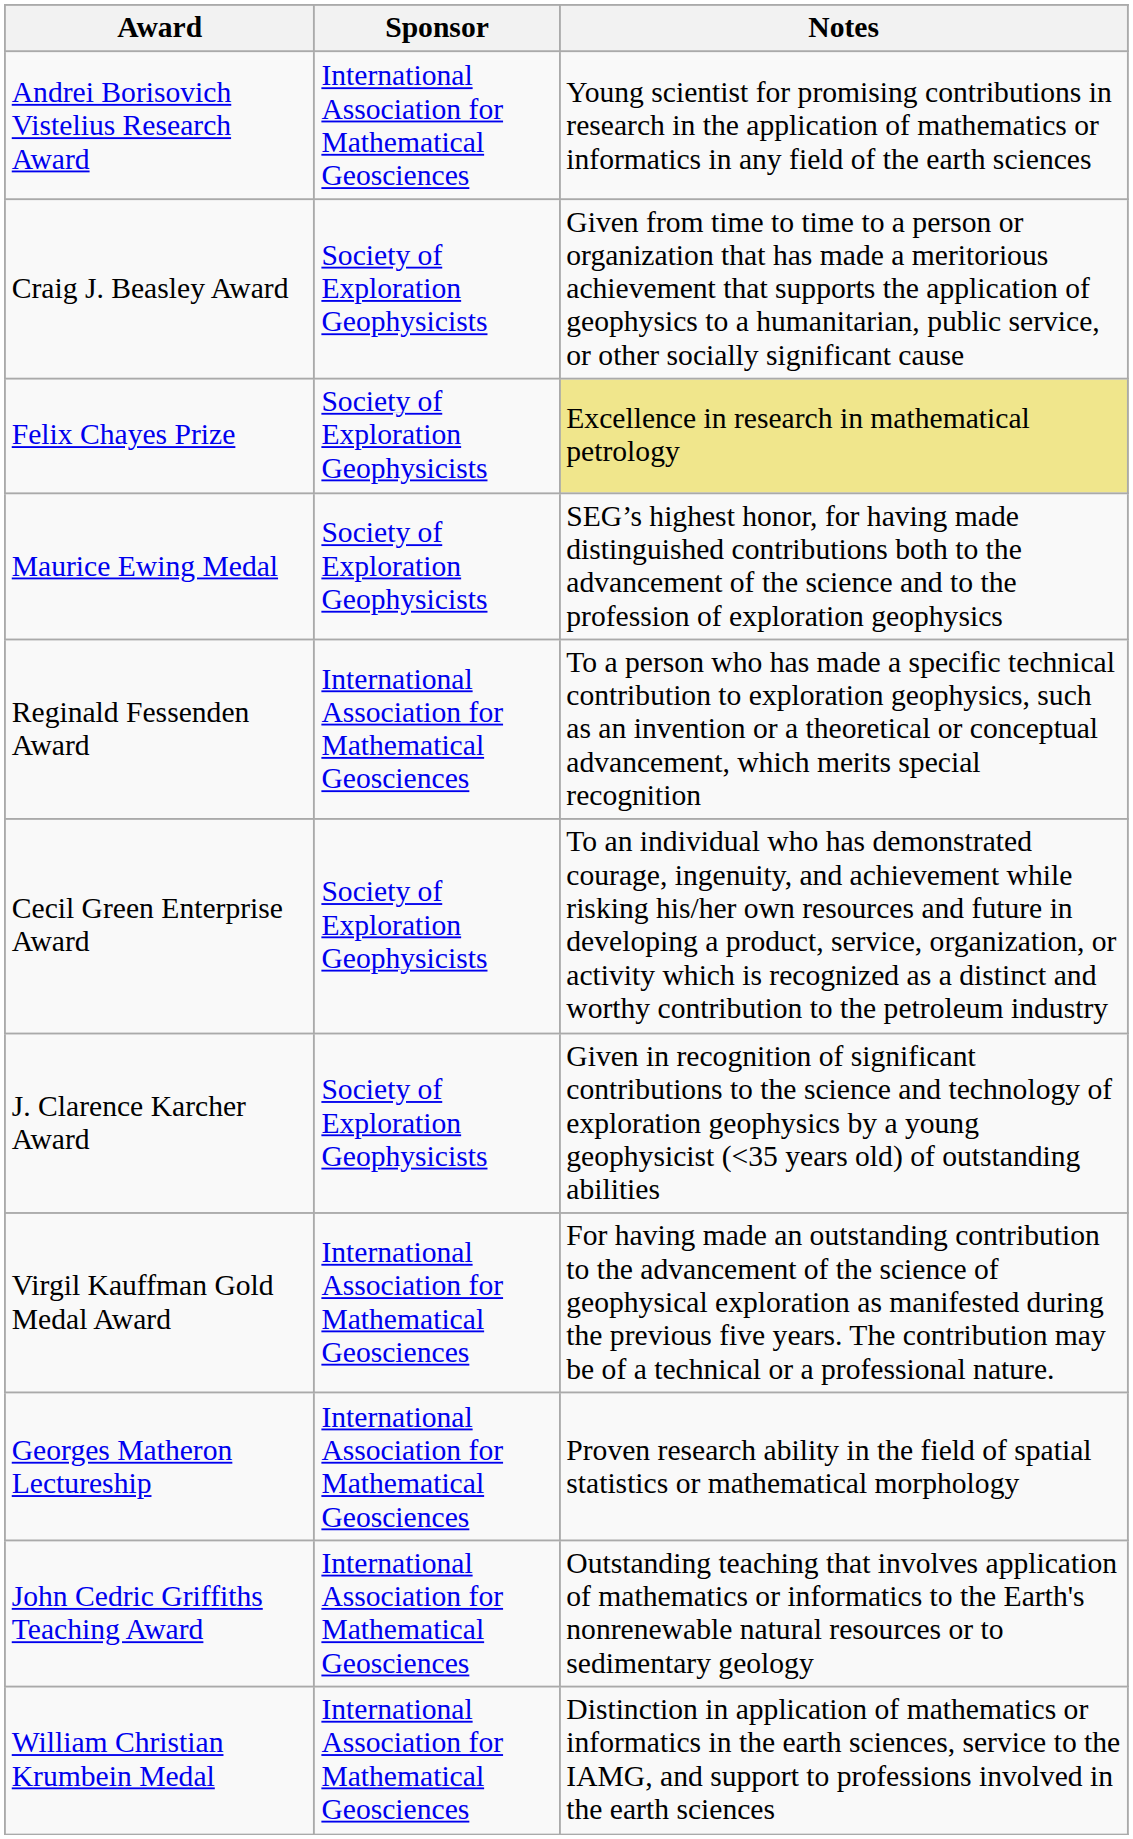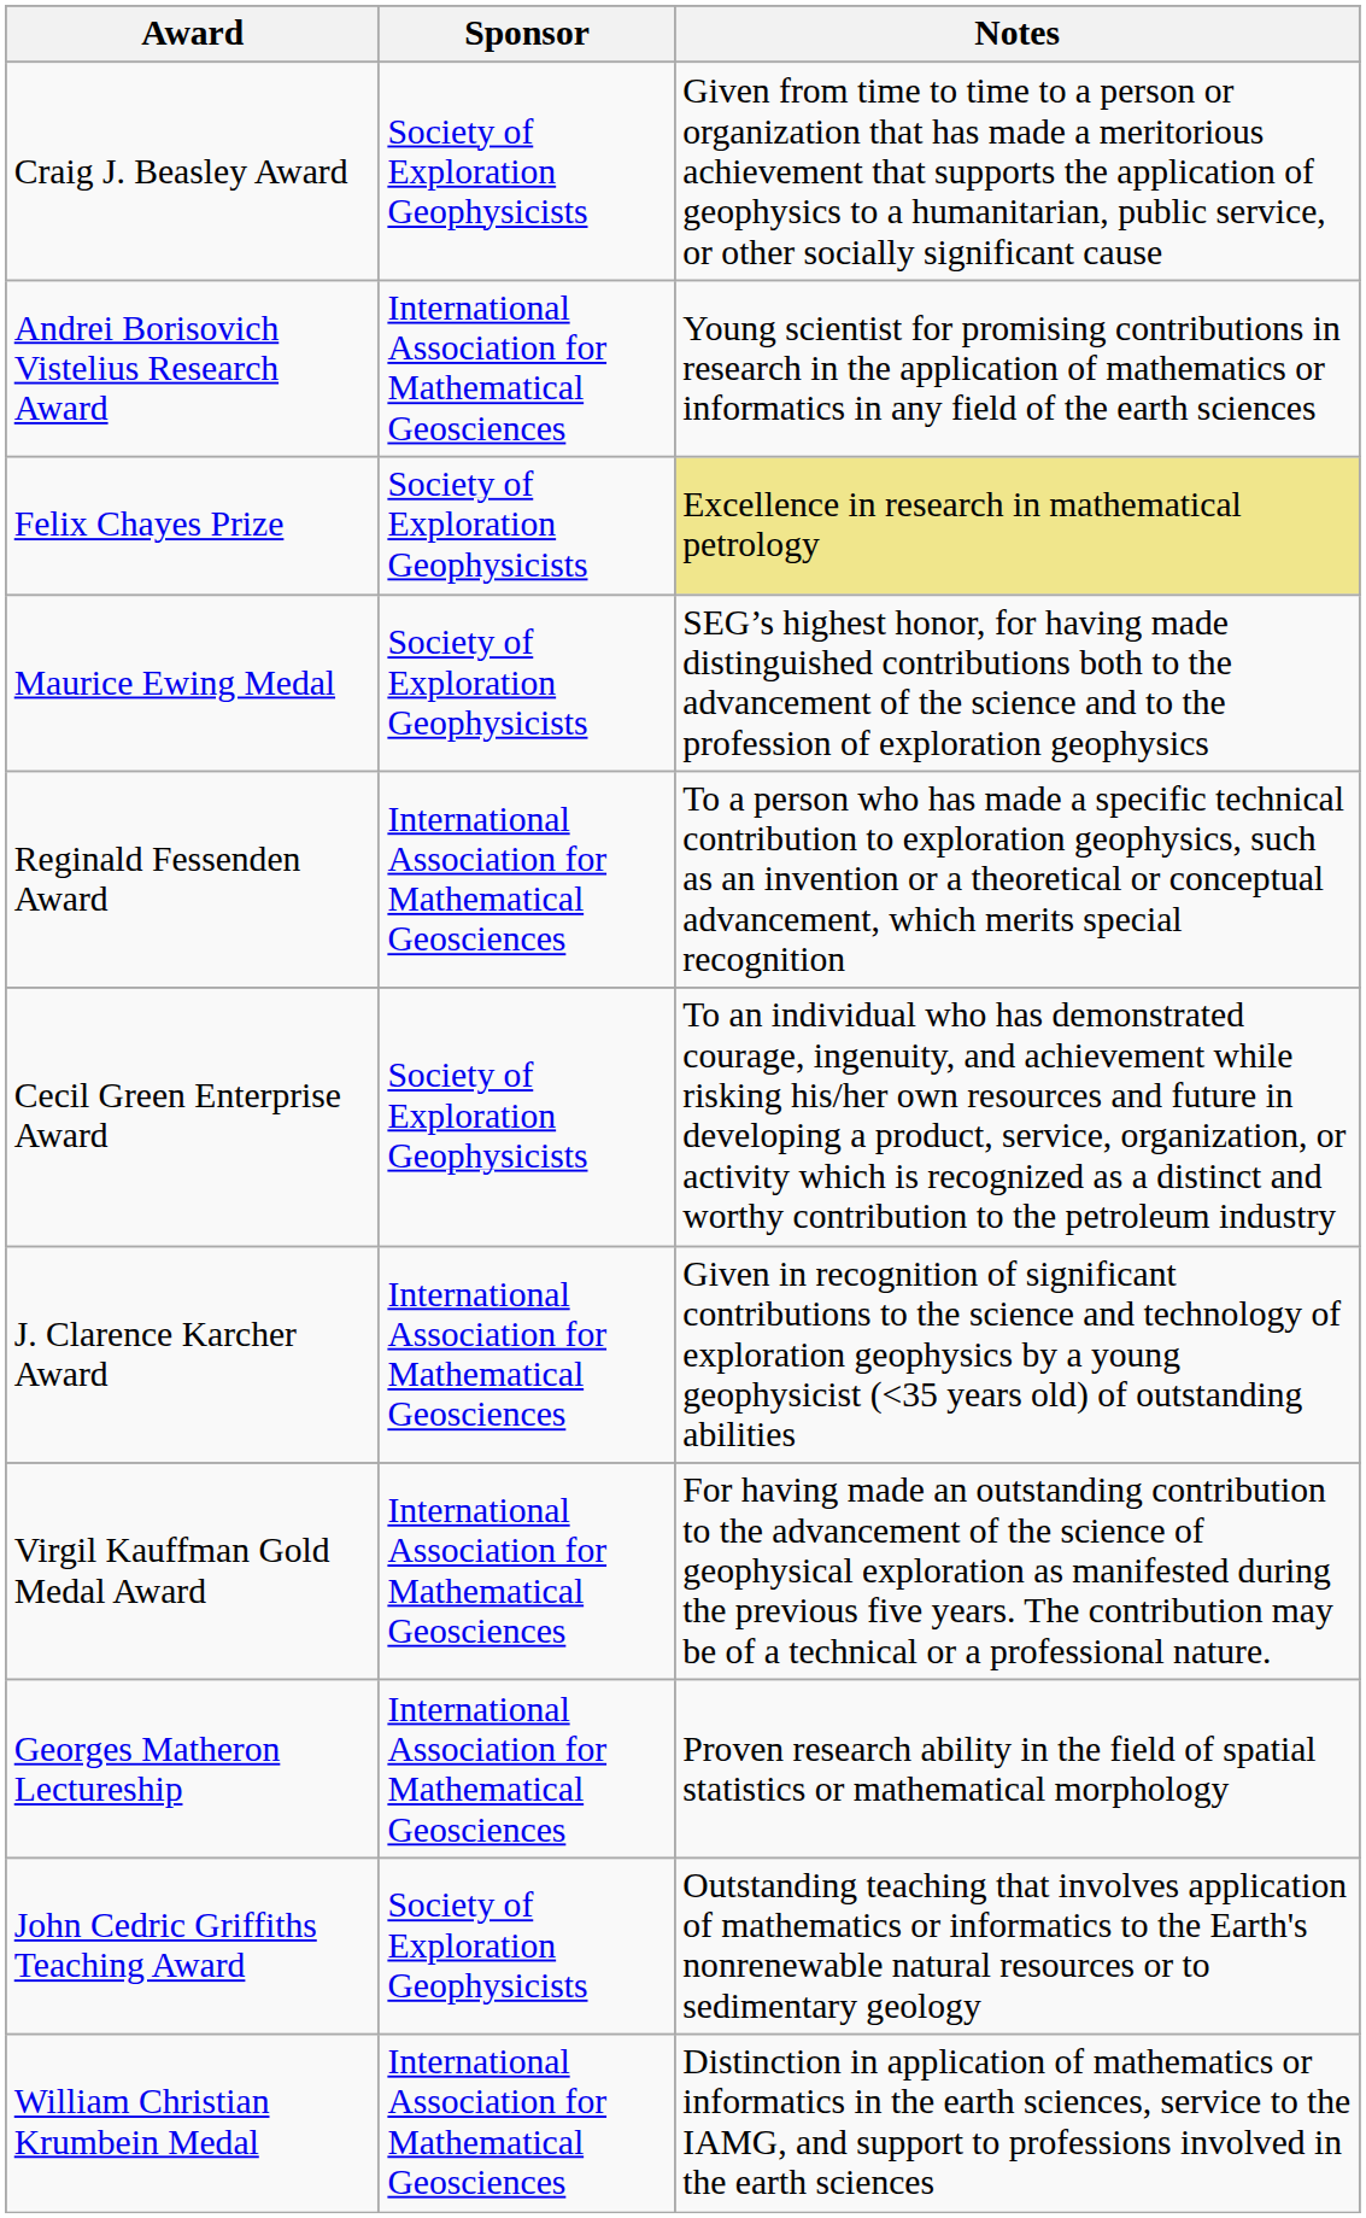rows swapped: Craig J. Beasley Award <-> Andrei Borisovich Vistelius Research Award
J. Clarence Karcher Award | Sponsor: Society of Exploration Geophysicists -> International Association for Mathematical Geosciences
John Cedric Griffiths Teaching Award | Sponsor: International Association for Mathematical Geosciences -> Society of Exploration Geophysicists
